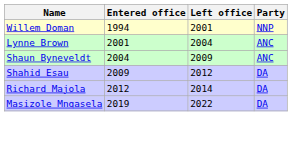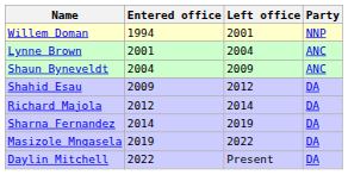+ row: Sharna Fernandez | 2014 | 2019 | DA
+ row: Daylin Mitchell | 2022 | Present | DA
